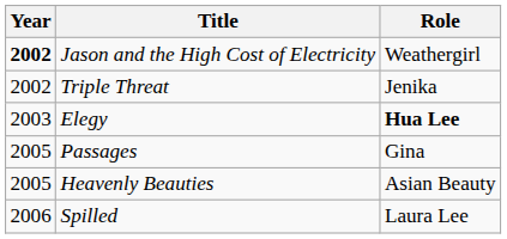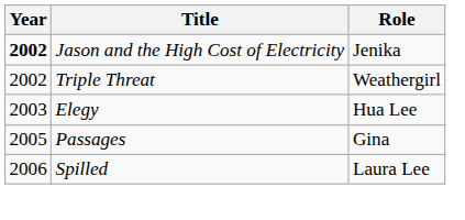Jason and the High Cost of Electricity | Role: Weathergirl -> Jenika
Triple Threat | Role: Jenika -> Weathergirl
Elegy | Role: bold -> normal
- row: 2005 | Heavenly Beauties | Asian Beauty
